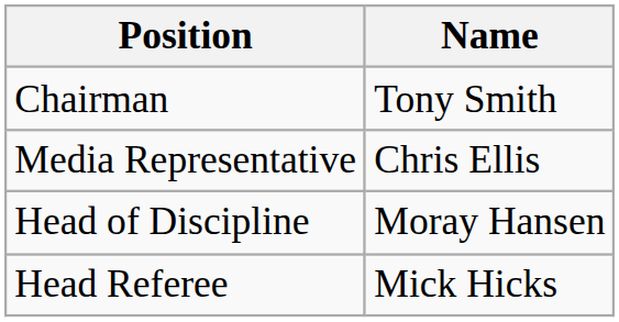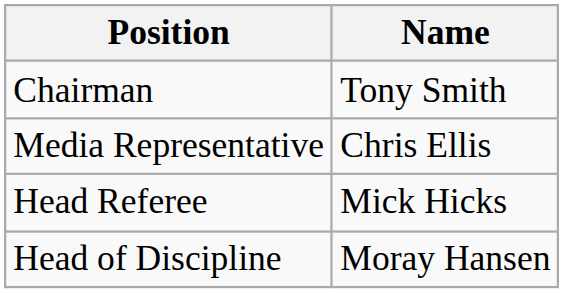rows swapped: Head of Discipline <-> Head Referee
